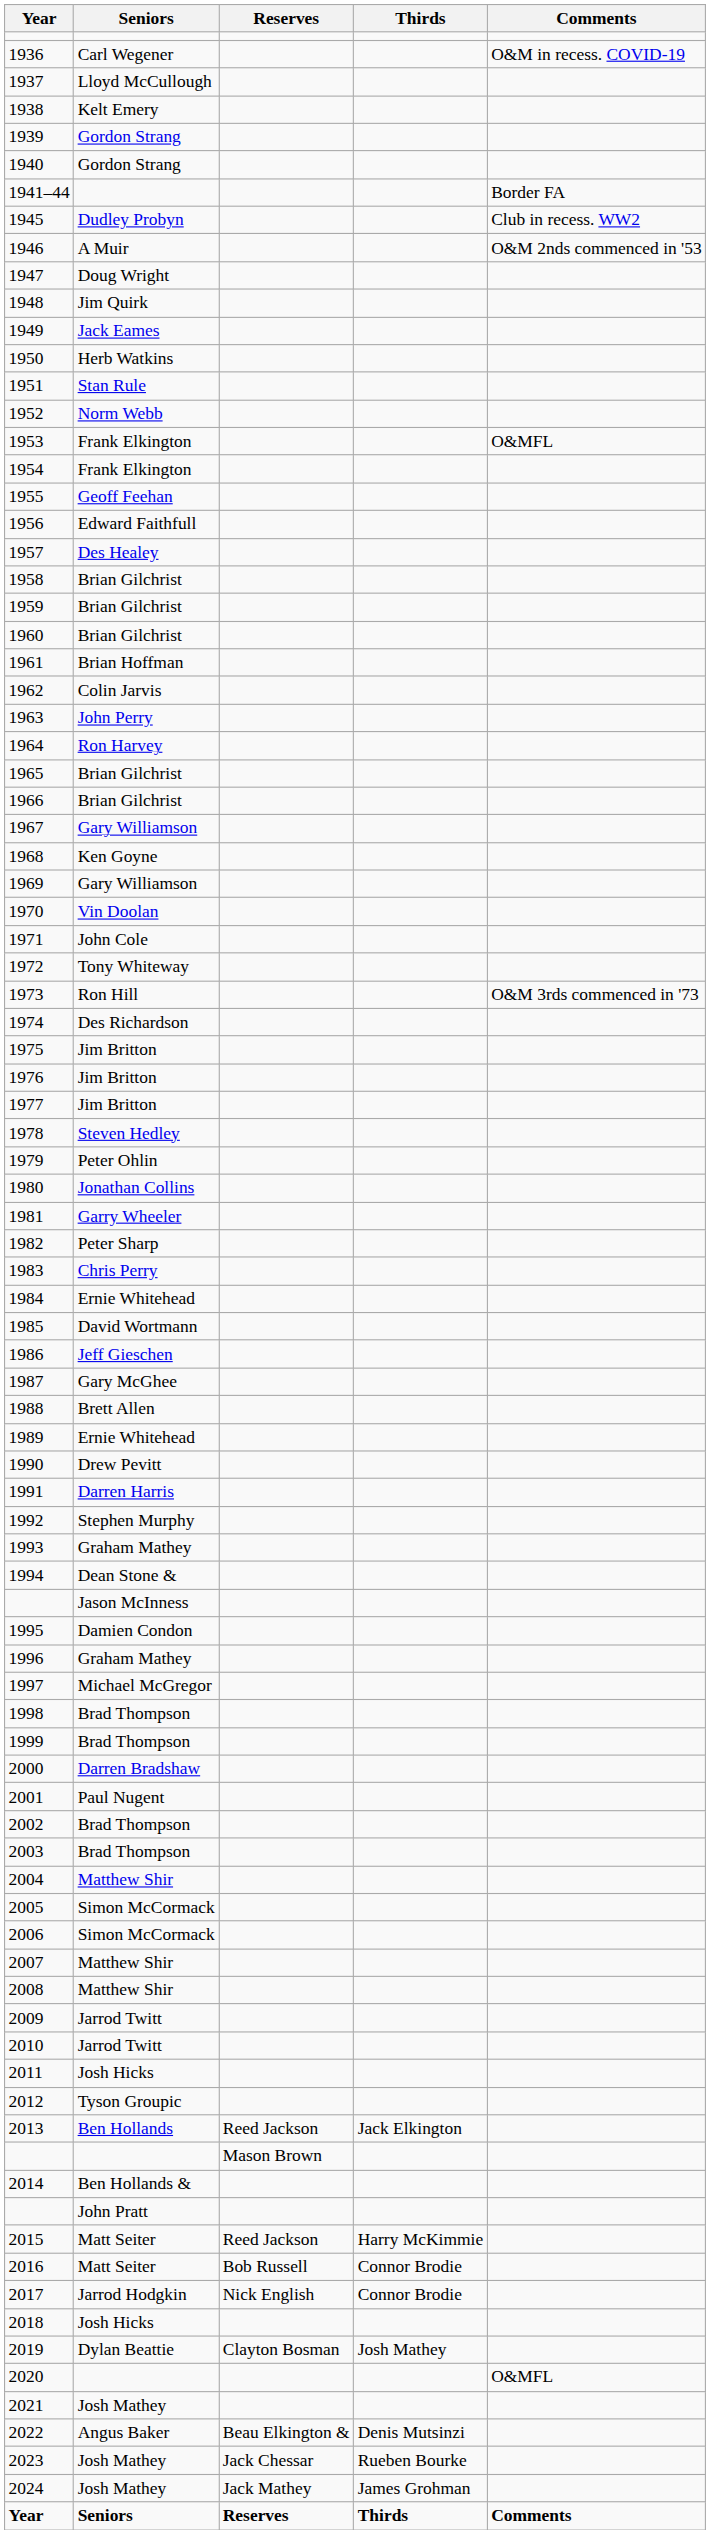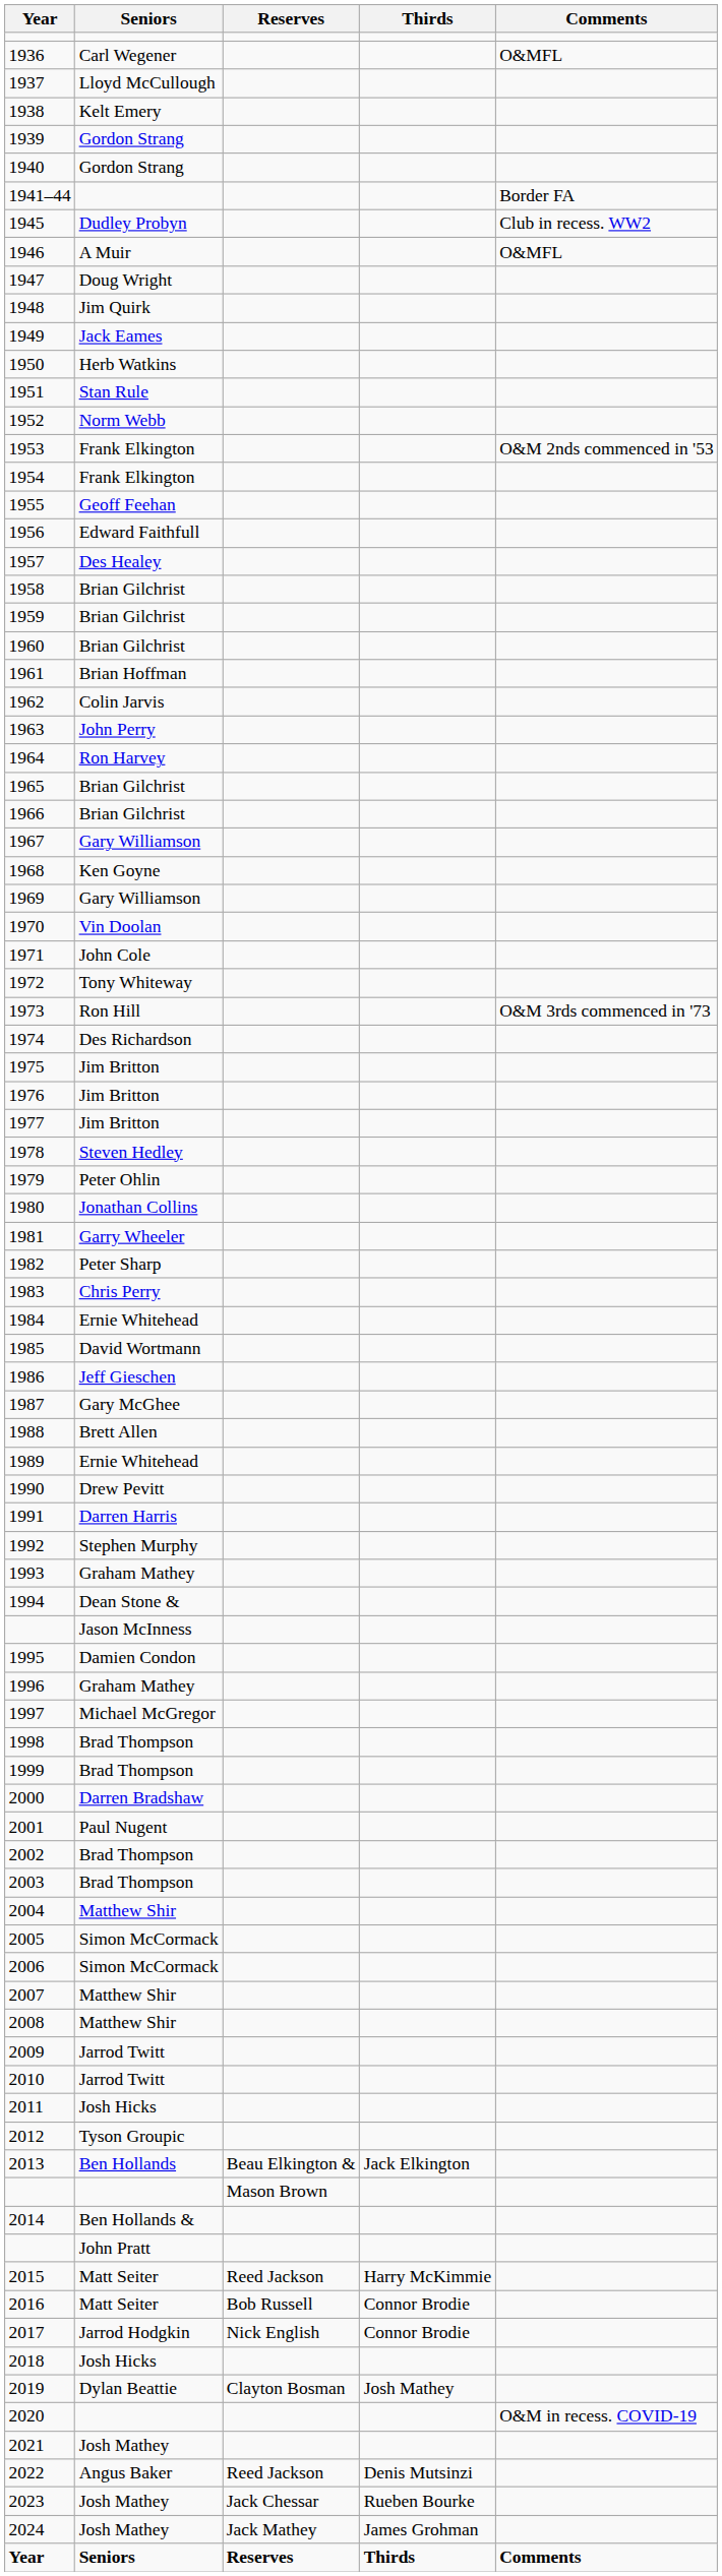1936 | Comments: O&M in recess. COVID-19 -> O&MFL
1946 | Comments: O&M 2nds commenced in '53 -> O&MFL
1953 | Comments: O&MFL -> O&M 2nds commenced in '53
2013 | Reserves: Reed Jackson -> Beau Elkington &
2020 | Comments: O&MFL -> O&M in recess. COVID-19
2022 | Reserves: Beau Elkington & -> Reed Jackson
